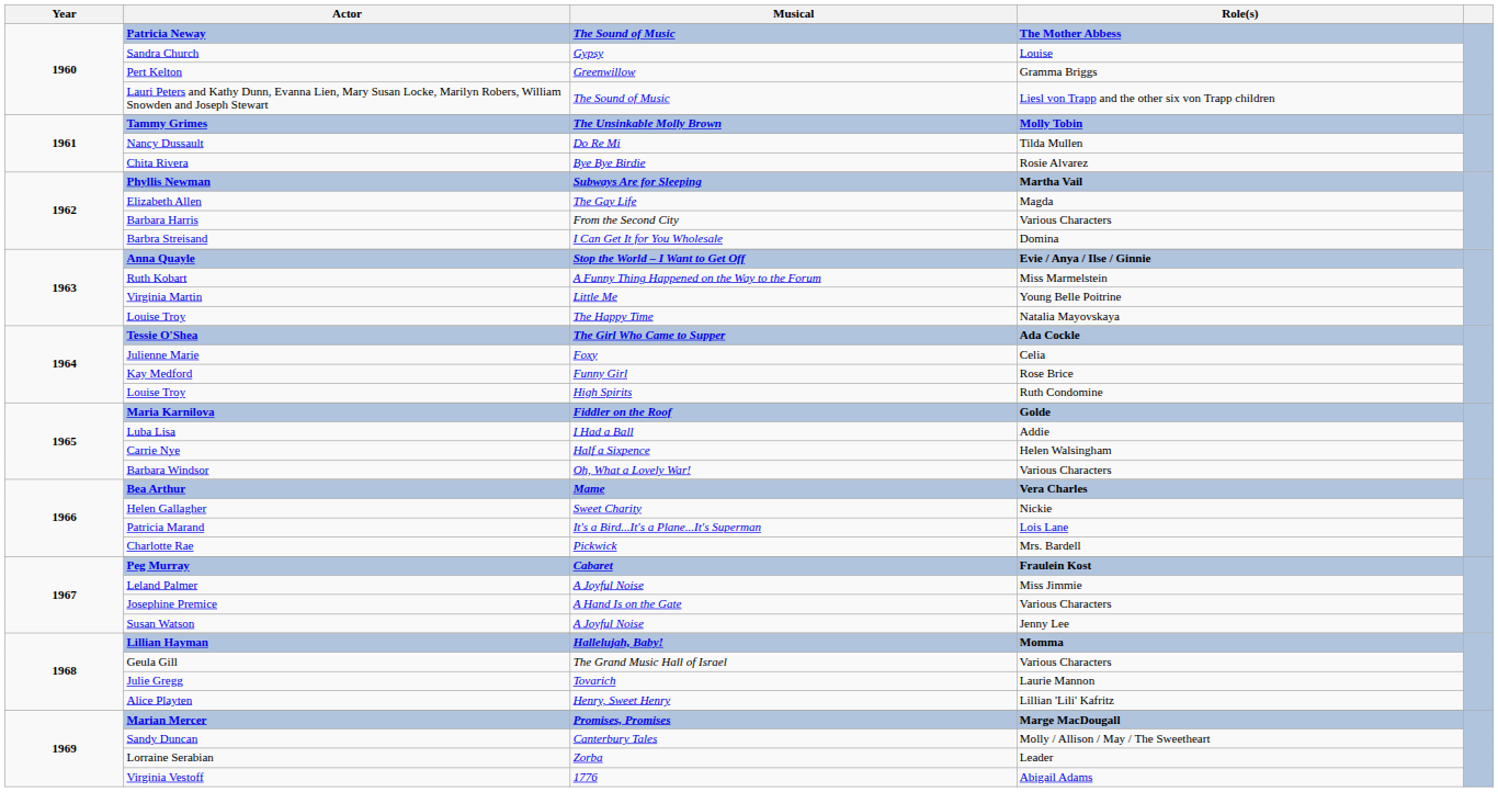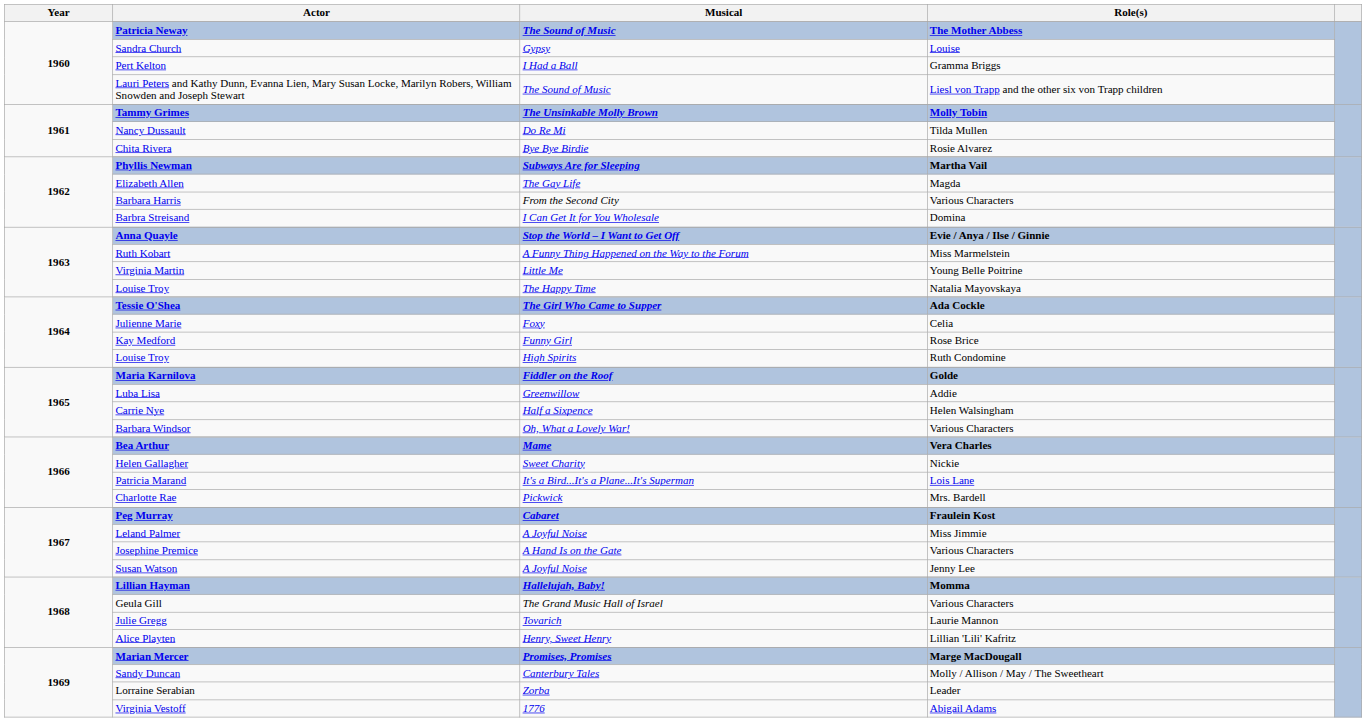Pert Kelton | Musical: Greenwillow -> I Had a Ball
Luba Lisa | Musical: I Had a Ball -> Greenwillow
